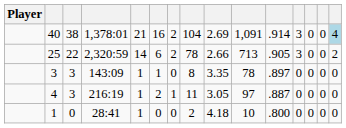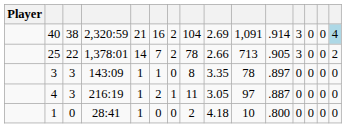40 | column 4: 1,378:01 -> 2,320:59
25 | column 4: 2,320:59 -> 1,378:01
25 | column 6: 6 -> 7
